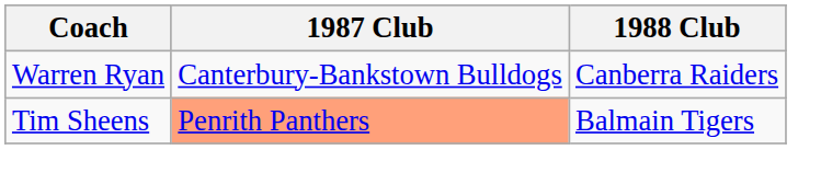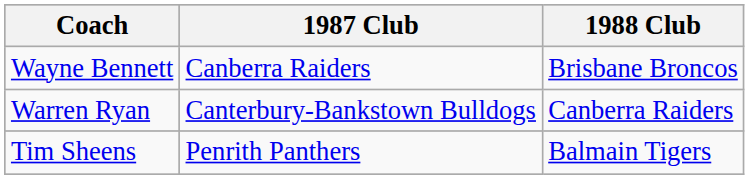+ row: Wayne Bennett | Canberra Raiders | Brisbane Broncos
Tim Sheens | 1987 Club: lightsalmon background -> no background
